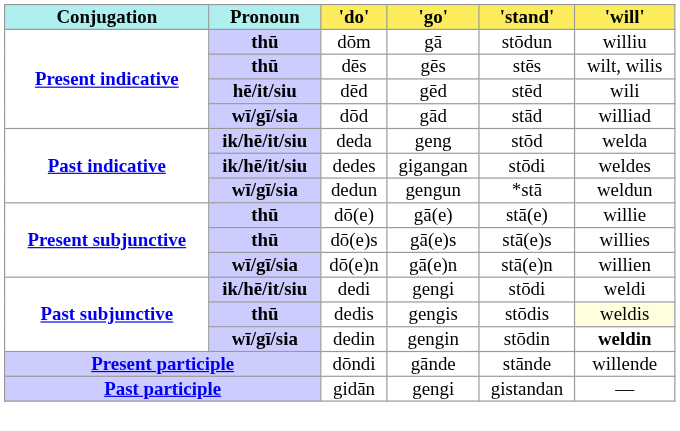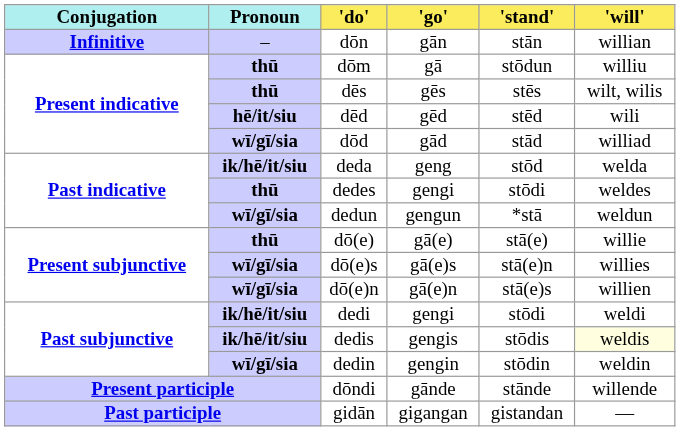+ row: Infinitive | – | dōn | gān | stān | willian
dedes | Pronoun: ik/hē/it/siu -> thū
dedes | 'go': gigangan -> gengi
dō(e)s | Pronoun: thū -> wī/gī/sia
dō(e)s | 'stand': stā(e)s -> stā(e)n
dō(e)n | 'stand': stā(e)n -> stā(e)s
dedis | Pronoun: thū -> ik/hē/it/siu
dedin | 'will': bold -> normal
gidān | 'go': gengi -> gigangan
